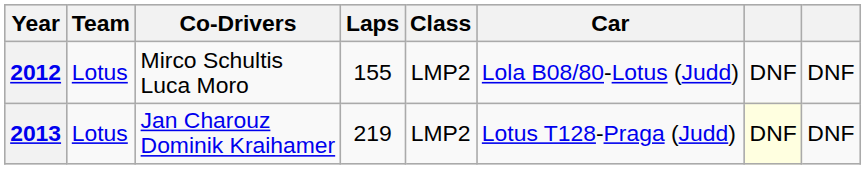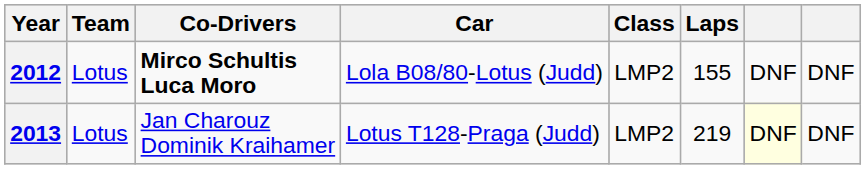columns swapped: Car <-> Laps
2012 | Co-Drivers: normal -> bold
